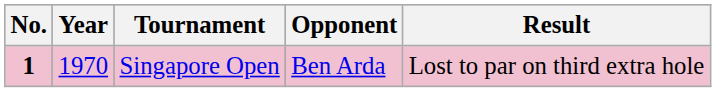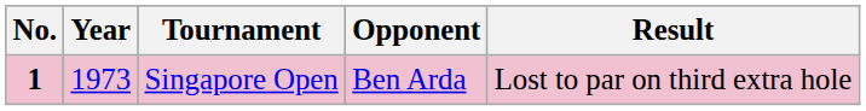Singapore Open | Year: 1970 -> 1973
